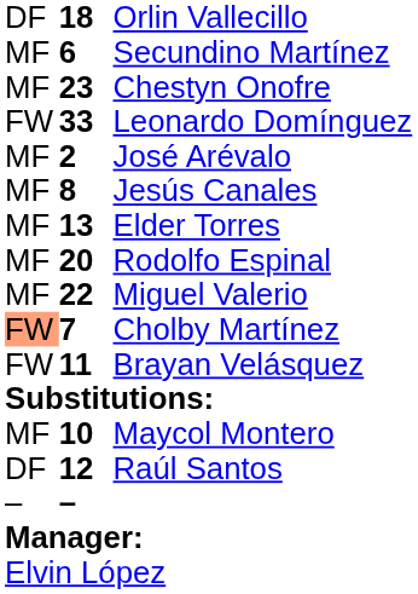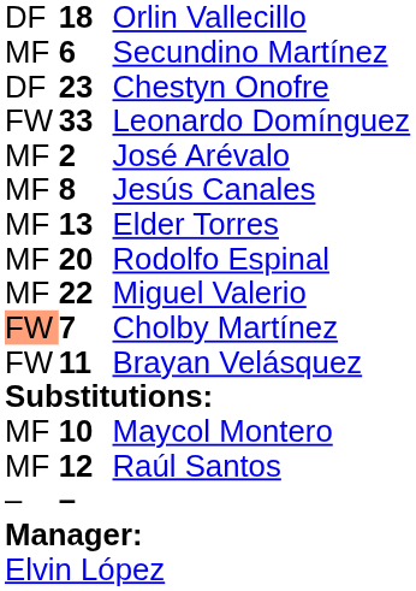Chestyn Onofre | column 1: MF -> DF
Raúl Santos | column 1: DF -> MF
